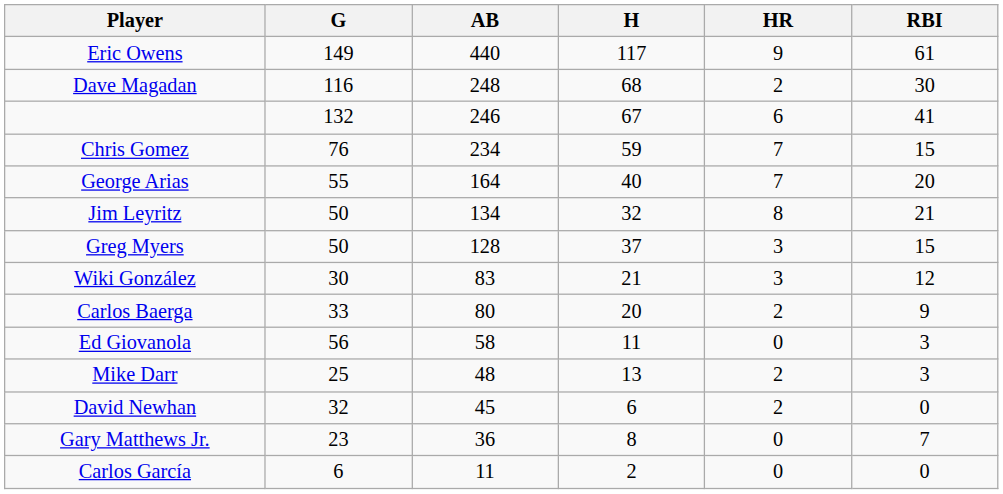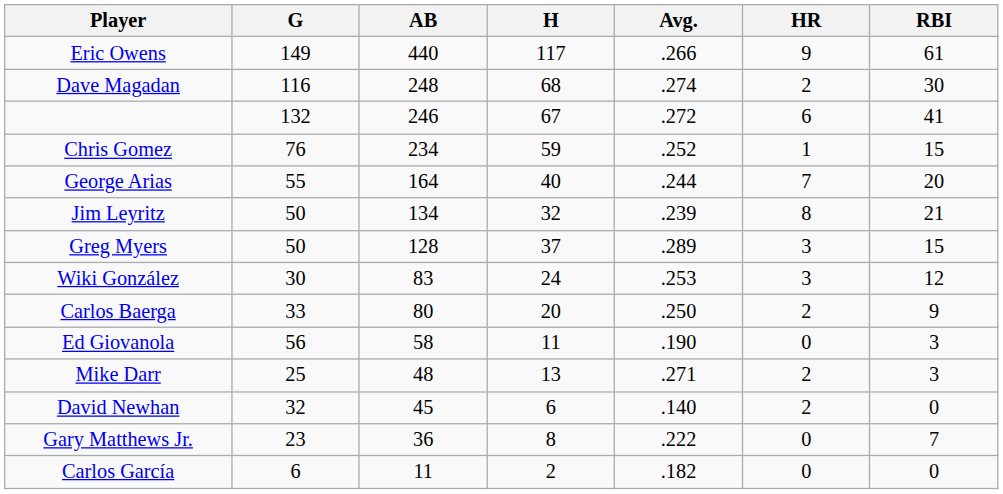+ column: Avg. | .266 | .274 | .272 | .252 | .244 | .239 | .289 | .253 | .250 | .190 | .271 | .140 | .222 | .182
Chris Gomez | HR: 7 -> 1
Wiki González | H: 21 -> 24
